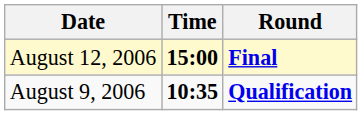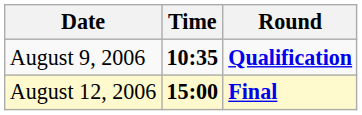rows swapped: August 9, 2006 <-> August 12, 2006
